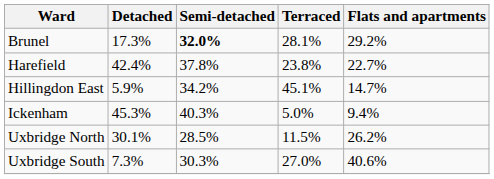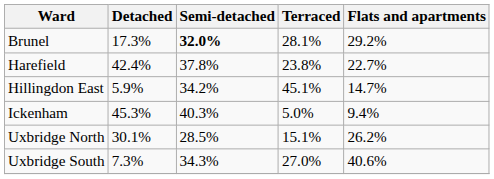Uxbridge North | Terraced: 11.5% -> 15.1%
Uxbridge South | Semi-detached: 30.3% -> 34.3%
